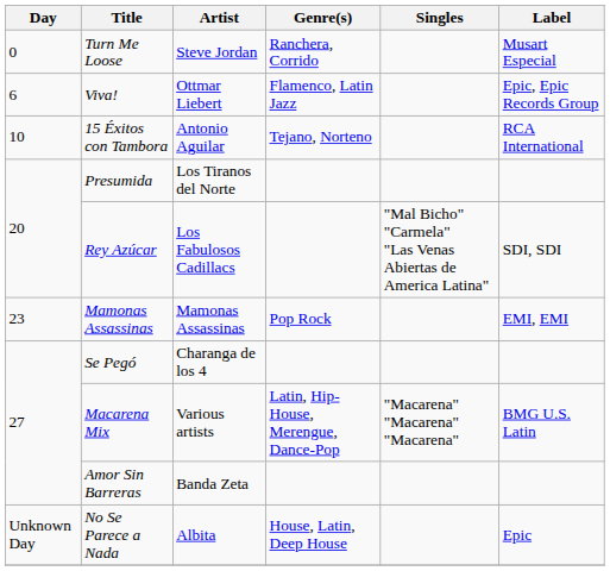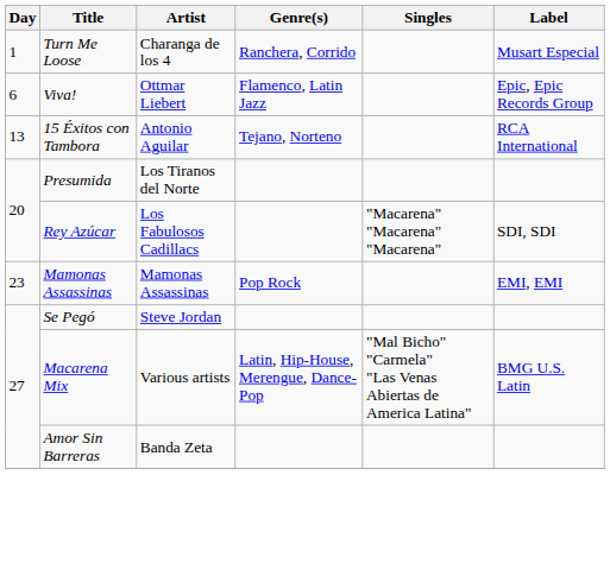Turn Me Loose | Day: 0 -> 1
Turn Me Loose | Artist: Steve Jordan -> Charanga de los 4
15 Éxitos con Tambora | Day: 10 -> 13
Rey Azúcar | Singles: "Mal Bicho" "Carmela" "Las Venas Abiertas de America Latina" -> "Macarena" "Macarena" "Macarena"
Se Pegó | Artist: Charanga de los 4 -> Steve Jordan
Macarena Mix | Singles: "Macarena" "Macarena" "Macarena" -> "Mal Bicho" "Carmela" "Las Venas Abiertas de America Latina"
- row: Unknown Day | No Se Parece a Nada | Albita | House, Latin, Deep House | Epic
